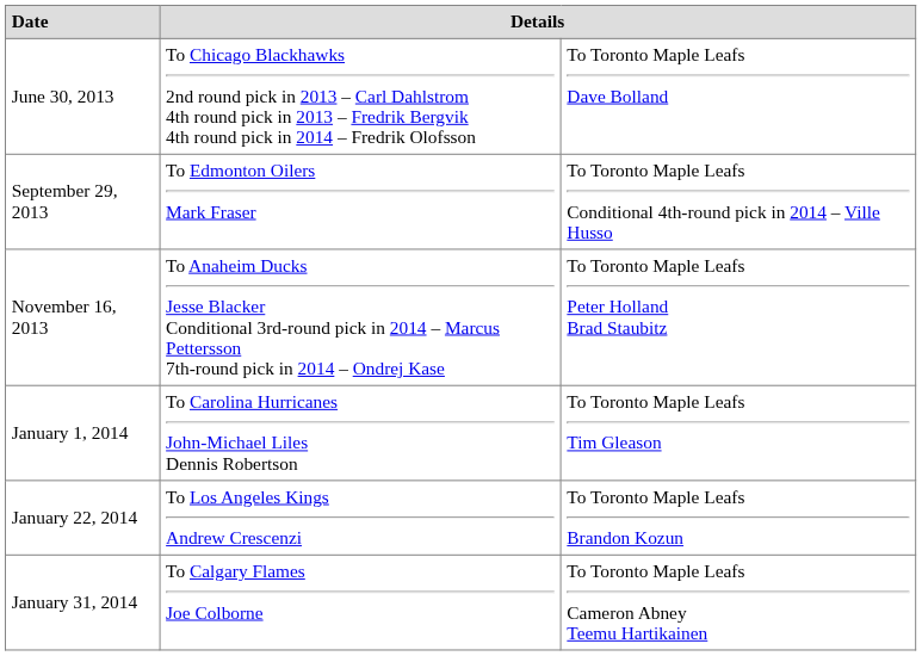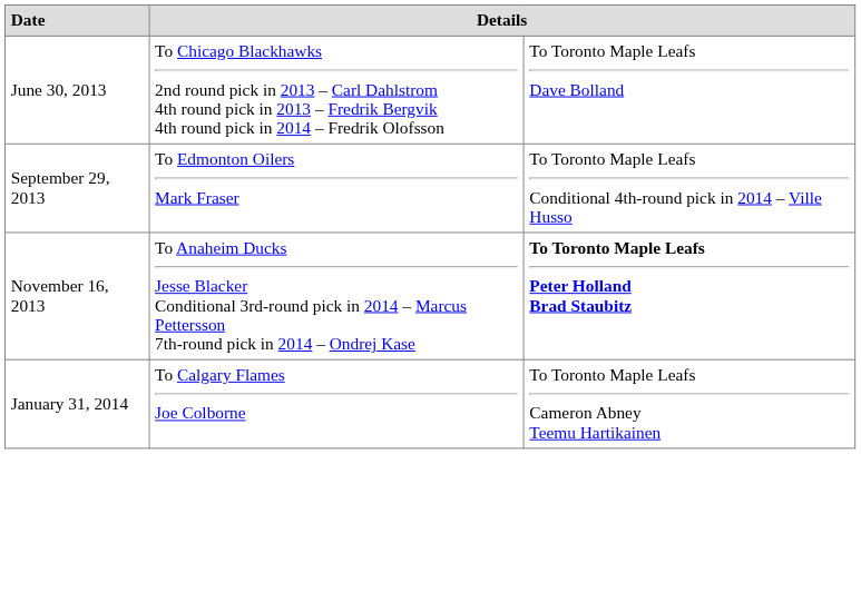November 16, 2013 | column 3: normal -> bold
- row: January 1, 2014 | To Carolina Hurricanes John-Michael Liles Dennis Robertson | To Toronto Maple Leafs Tim Gleason
- row: January 22, 2014 | To Los Angeles Kings Andrew Crescenzi | To Toronto Maple Leafs Brandon Kozun
